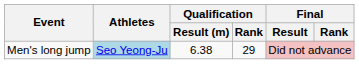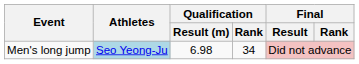Men's long jump | Qualification / Result (m): 6.38 -> 6.98
Men's long jump | Qualification / Rank: 29 -> 34
